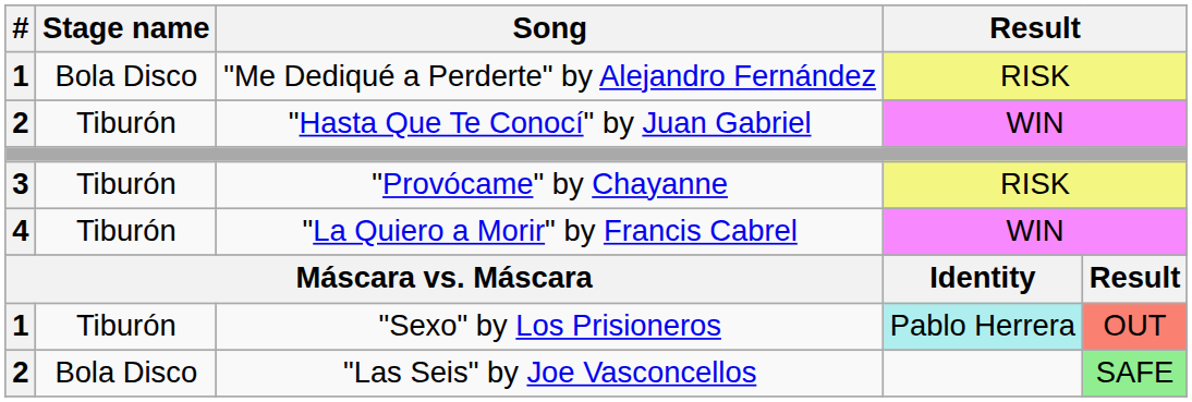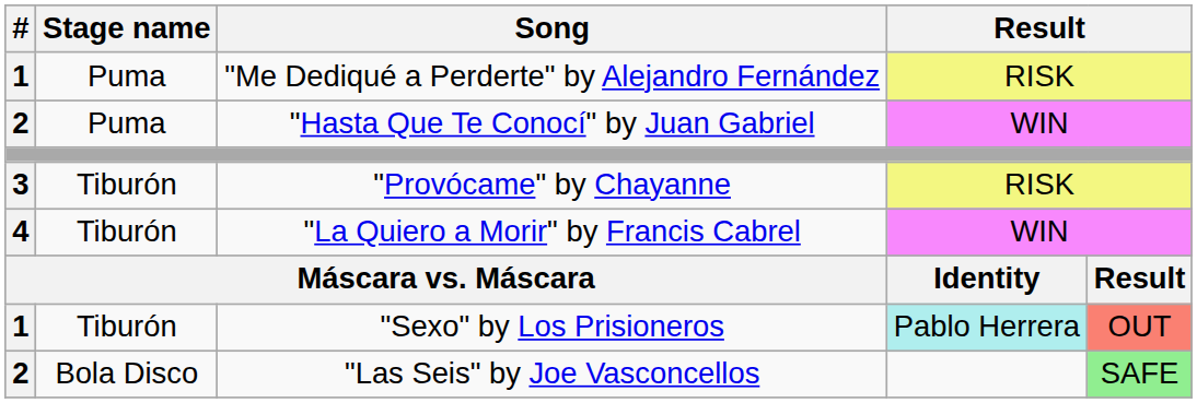"Me Dediqué a Perderte" by Alejandro Fernández | Stage name: Bola Disco -> Puma
"Hasta Que Te Conocí" by Juan Gabriel | Stage name: Tiburón -> Puma
